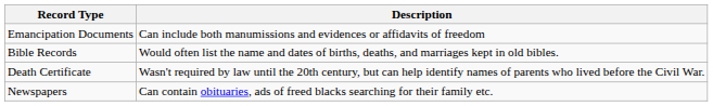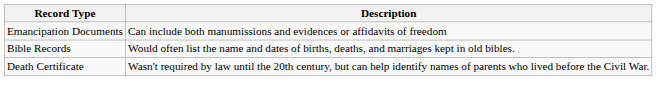- row: Newspapers | Can contain obituaries, ads of freed blacks searching for their family etc.
